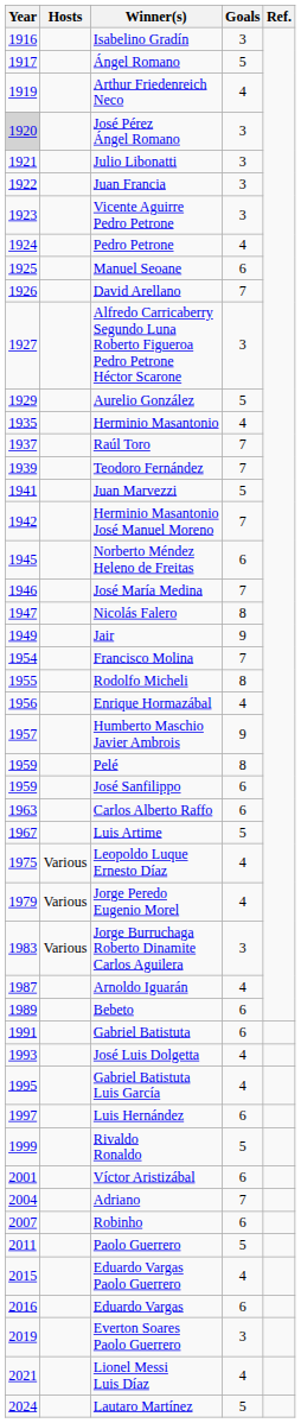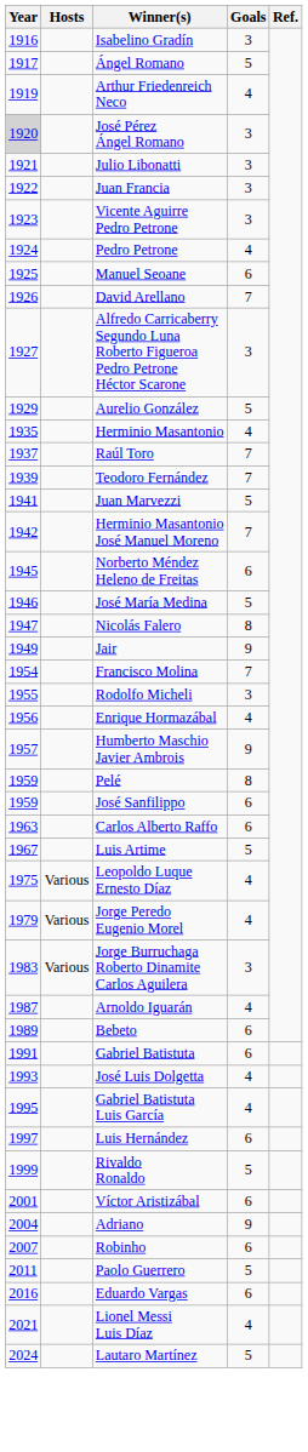José María Medina | Goals: 7 -> 5
Rodolfo Micheli | Goals: 8 -> 3
Adriano | Goals: 7 -> 9
- row: 2015 | Eduardo Vargas Paolo Guerrero | 4
- row: 2019 | Everton Soares Paolo Guerrero | 3
